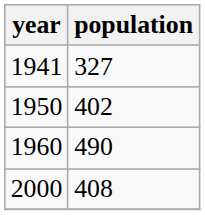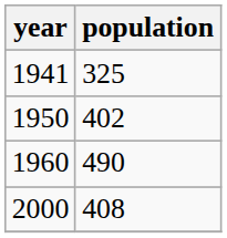1941 | population: 327 -> 325
